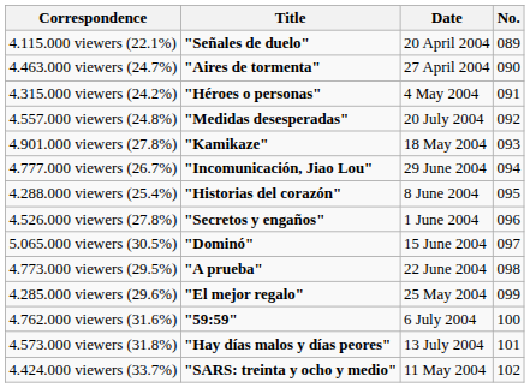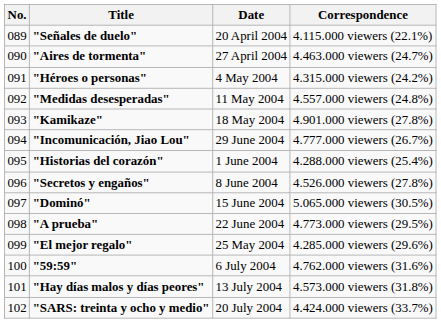columns swapped: No. <-> Correspondence
"Medidas desesperadas" | Date: 20 July 2004 -> 11 May 2004
"Historias del corazón" | Date: 8 June 2004 -> 1 June 2004
"Secretos y engaños" | Date: 1 June 2004 -> 8 June 2004
"SARS: treinta y ocho y medio" | Date: 11 May 2004 -> 20 July 2004
